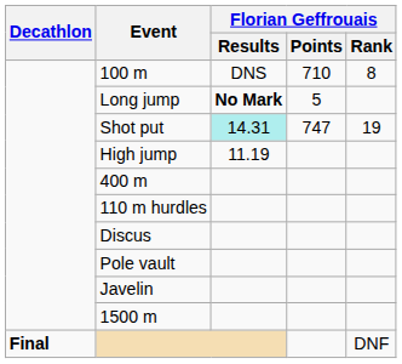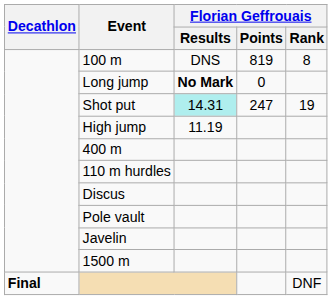100 m | Florian Geffrouais / Points: 710 -> 819
Long jump | Florian Geffrouais / Points: 5 -> 0
Shot put | Florian Geffrouais / Points: 747 -> 247
